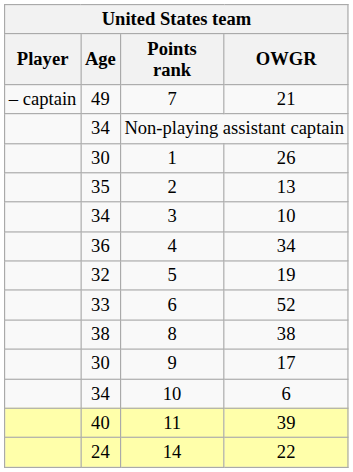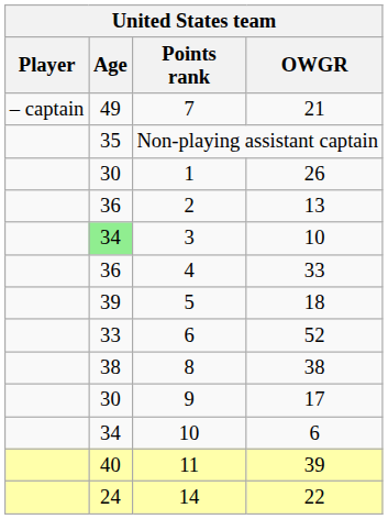Non-playing assistant captain | Age: 34 -> 35
2 | Age: 35 -> 36
3 | Age: no background -> lightgreen background
4 | OWGR: 34 -> 33
5 | Age: 32 -> 39
5 | OWGR: 19 -> 18
